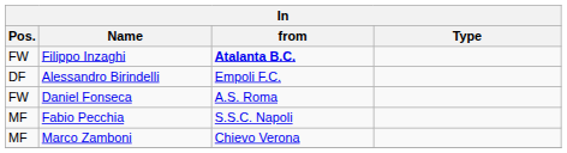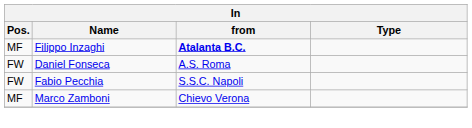Filippo Inzaghi | Pos.: FW -> MF
- row: DF | Alessandro Birindelli | Empoli F.C.
Fabio Pecchia | Pos.: MF -> FW
